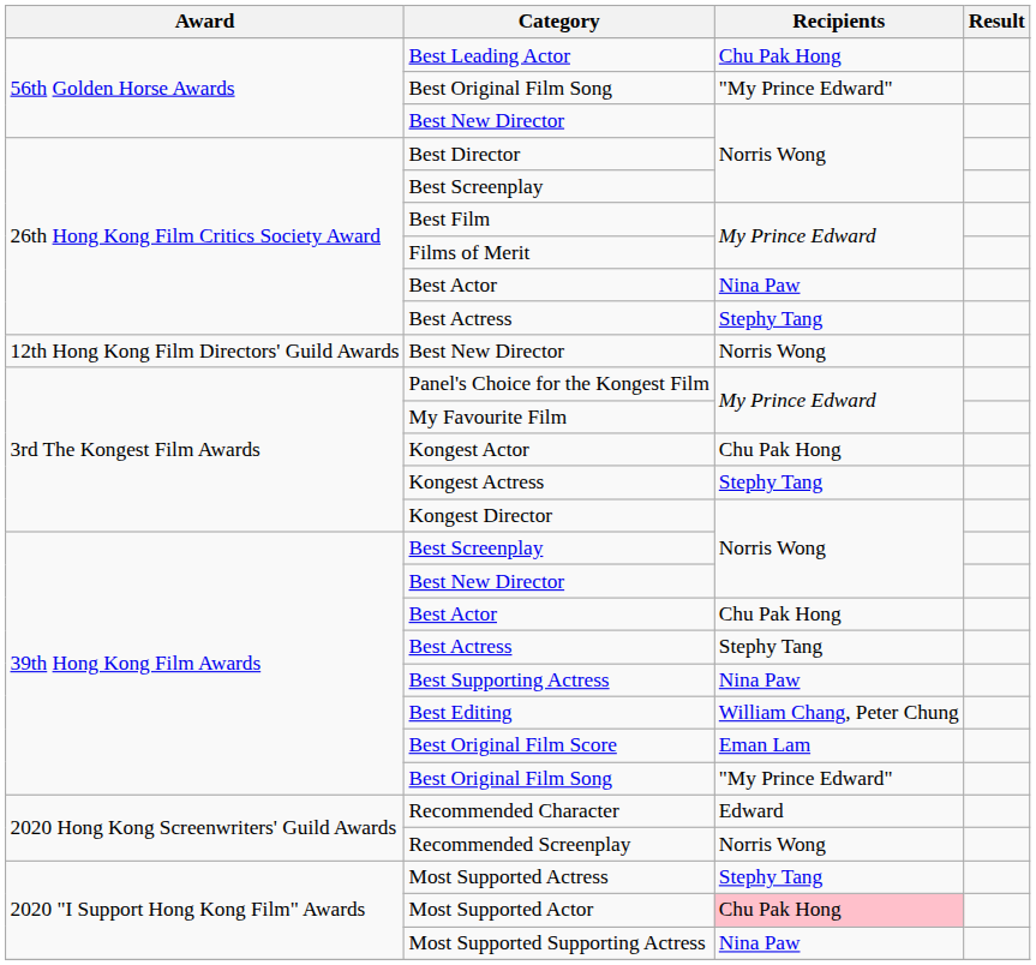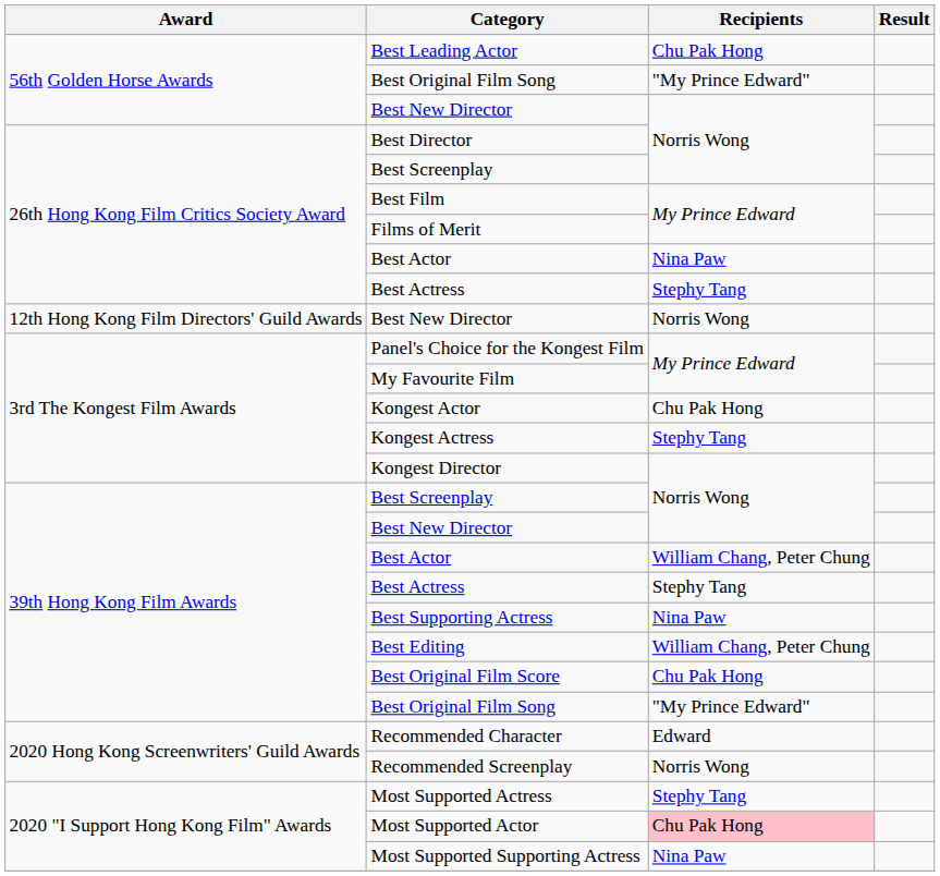39th Hong Kong Film Awards / Best Actor | Recipients: Chu Pak Hong -> William Chang, Peter Chung
Best Original Film Score | Recipients: Eman Lam -> Chu Pak Hong
